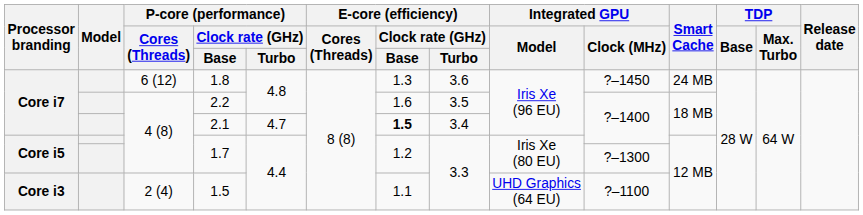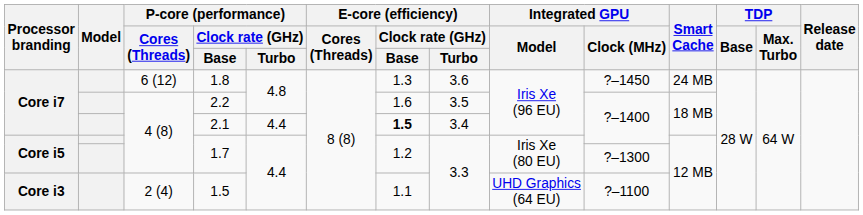2.1 | P-core (performance) / Clock rate (GHz) / Turbo: 4.7 -> 4.4
